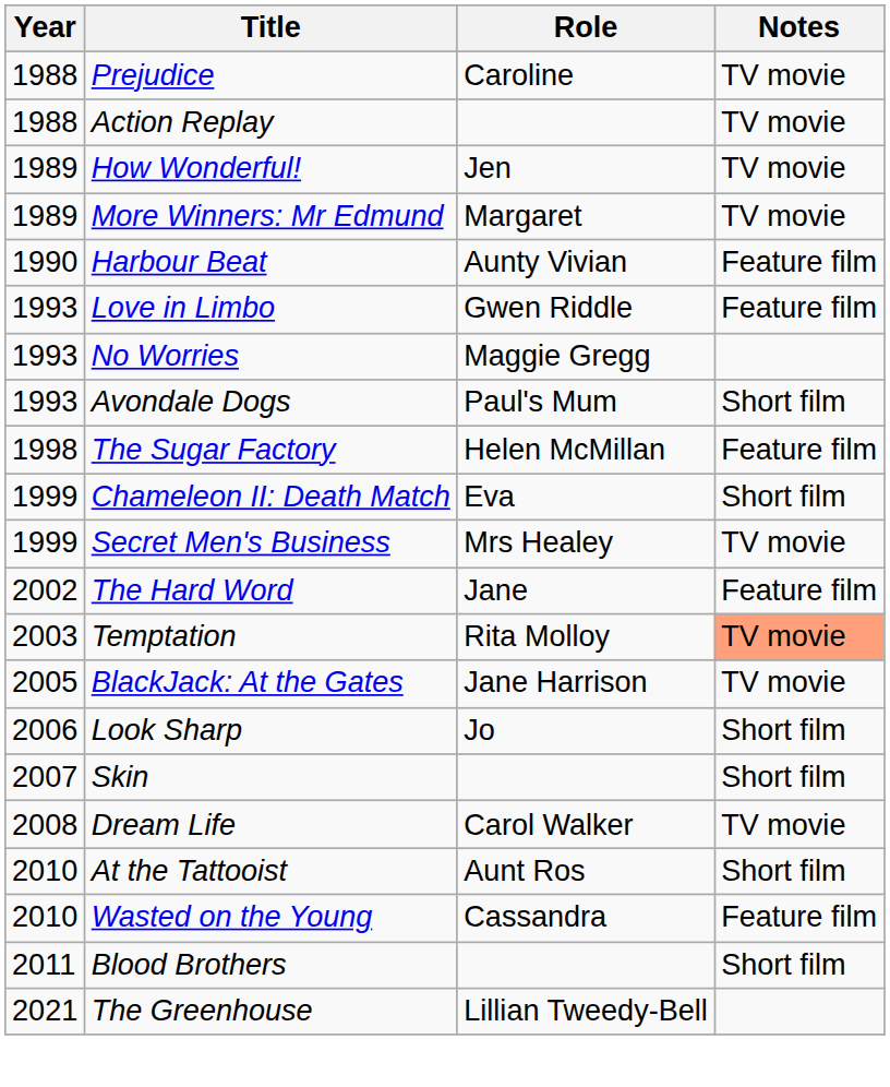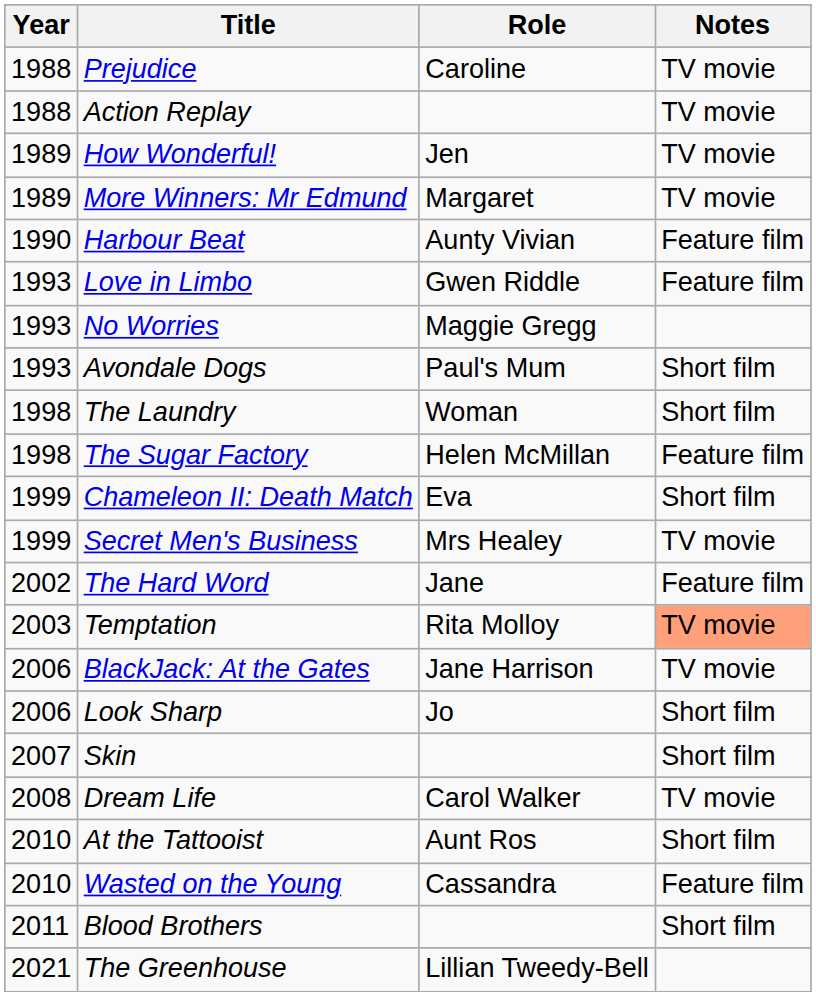+ row: 1998 | The Laundry | Woman | Short film
BlackJack: At the Gates | Year: 2005 -> 2006
